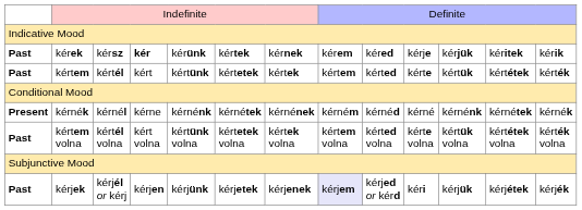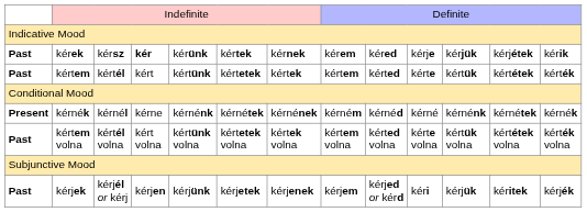kérek | column 12: kéritek -> kérjétek
kérjek | column 8: lavender background -> no background
kérjek | column 12: kérjétek -> kéritek
